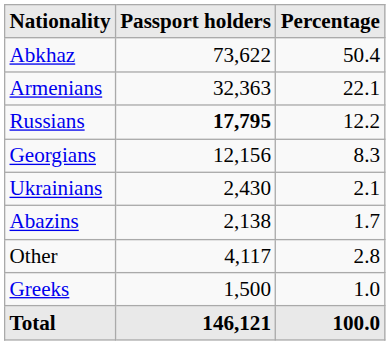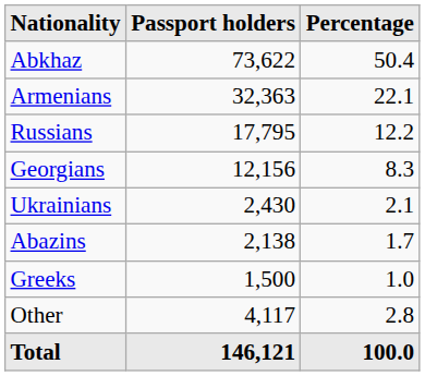Russians | Passport holders: bold -> normal
rows swapped: Greeks <-> Other
